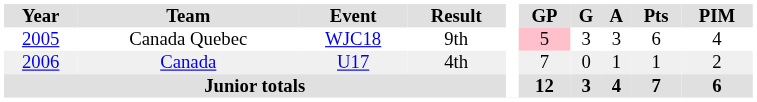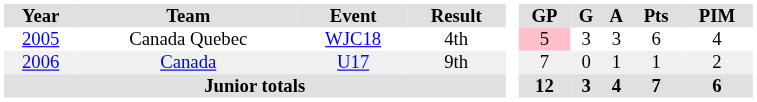Canada Quebec | Result: 9th -> 4th
Canada | Result: 4th -> 9th
